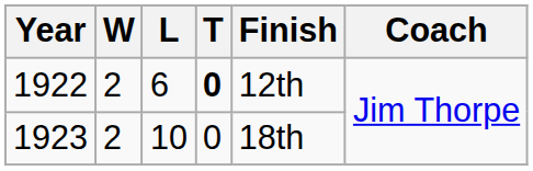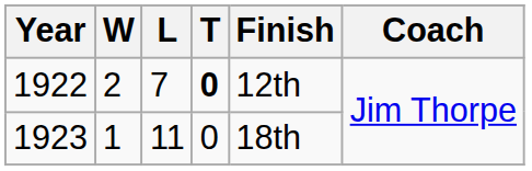1922 | L: 6 -> 7
1923 | W: 2 -> 1
1923 | L: 10 -> 11
